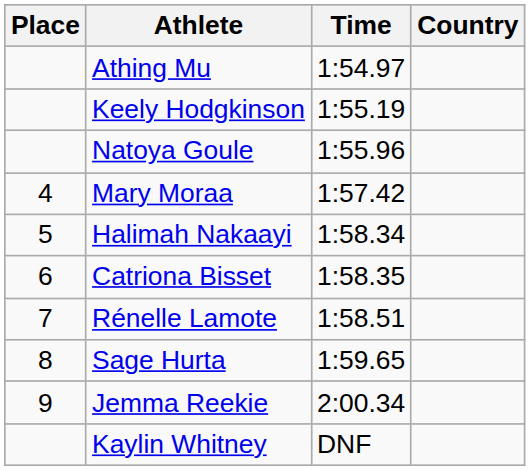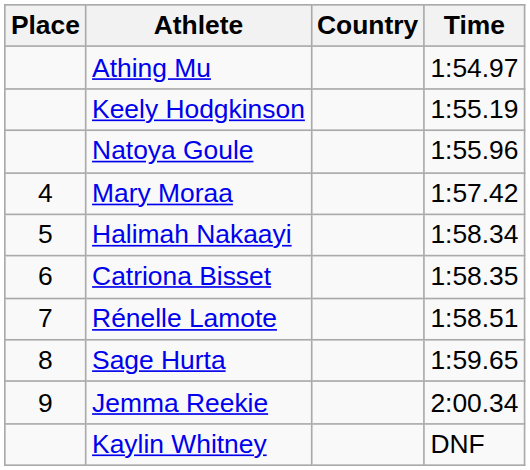columns swapped: Country <-> Time
